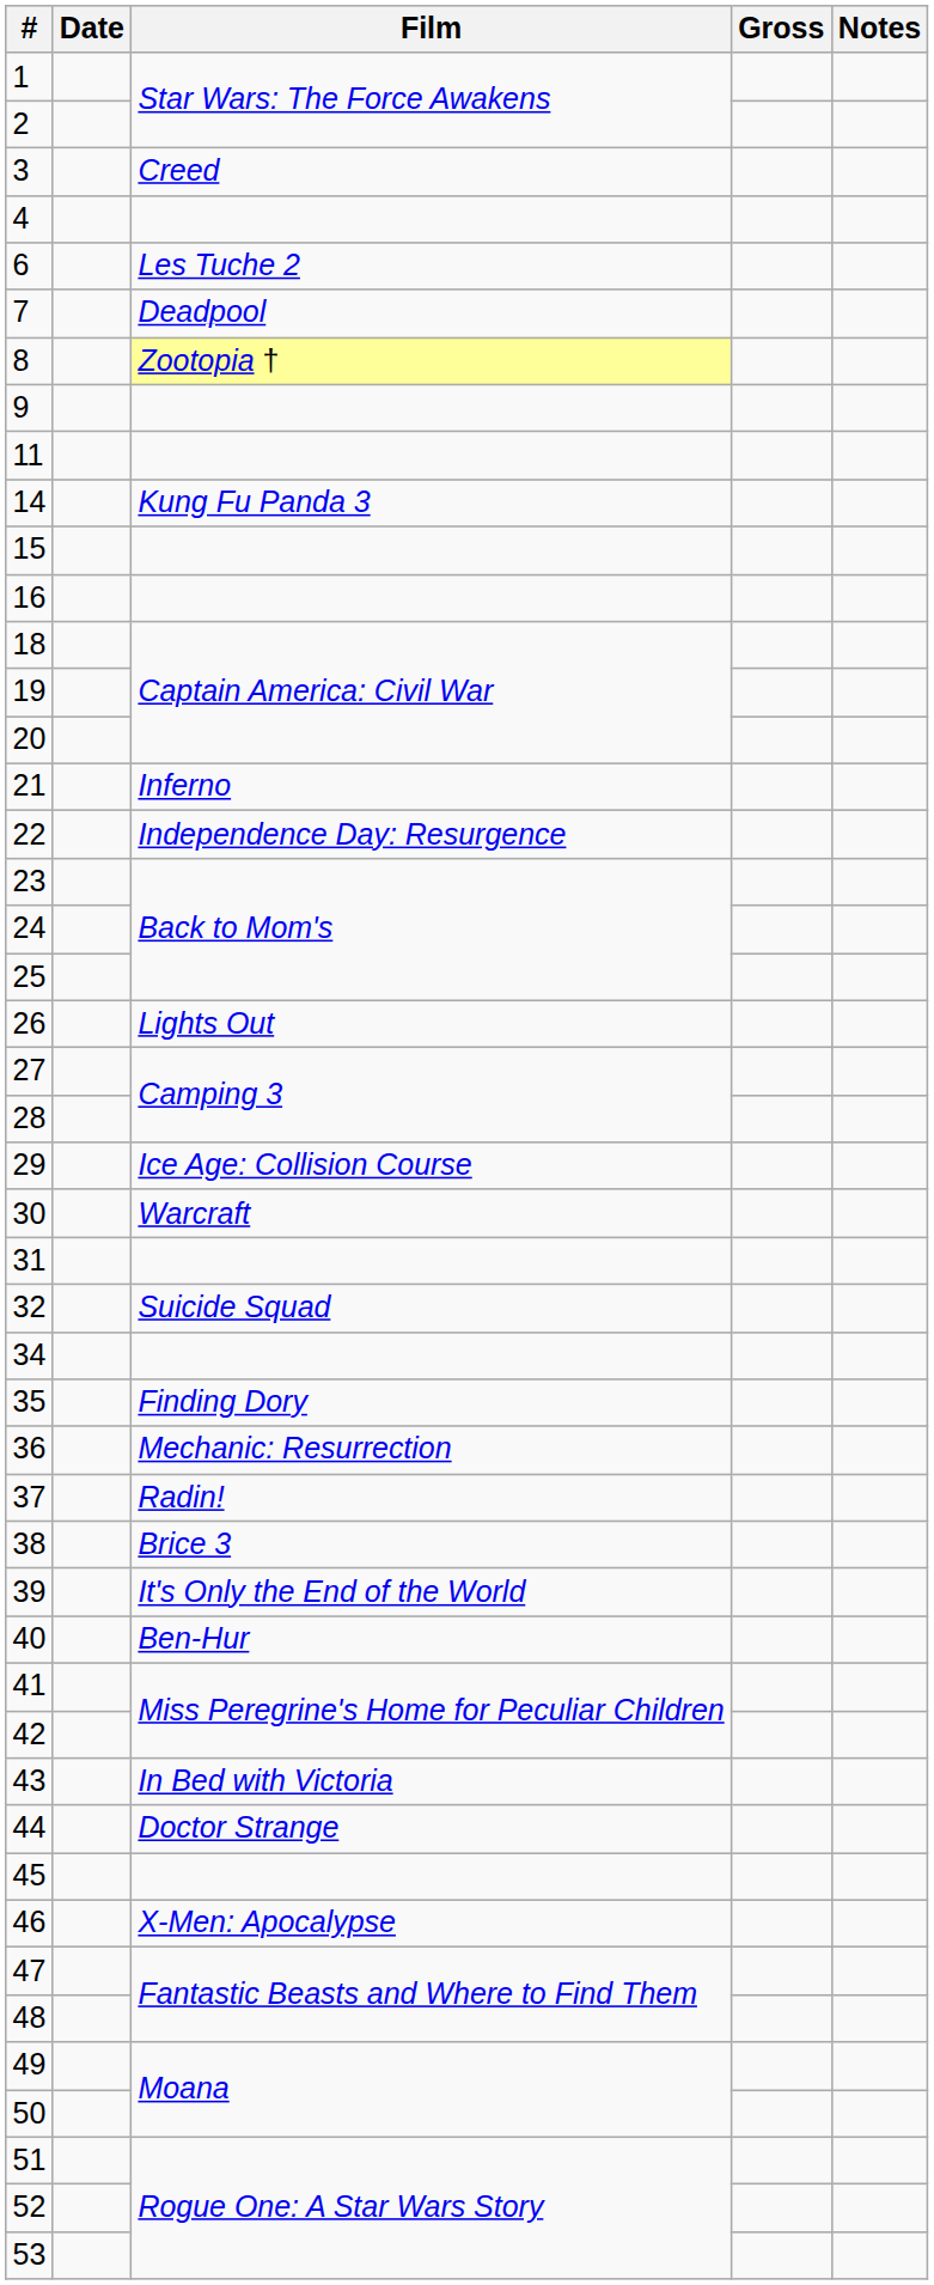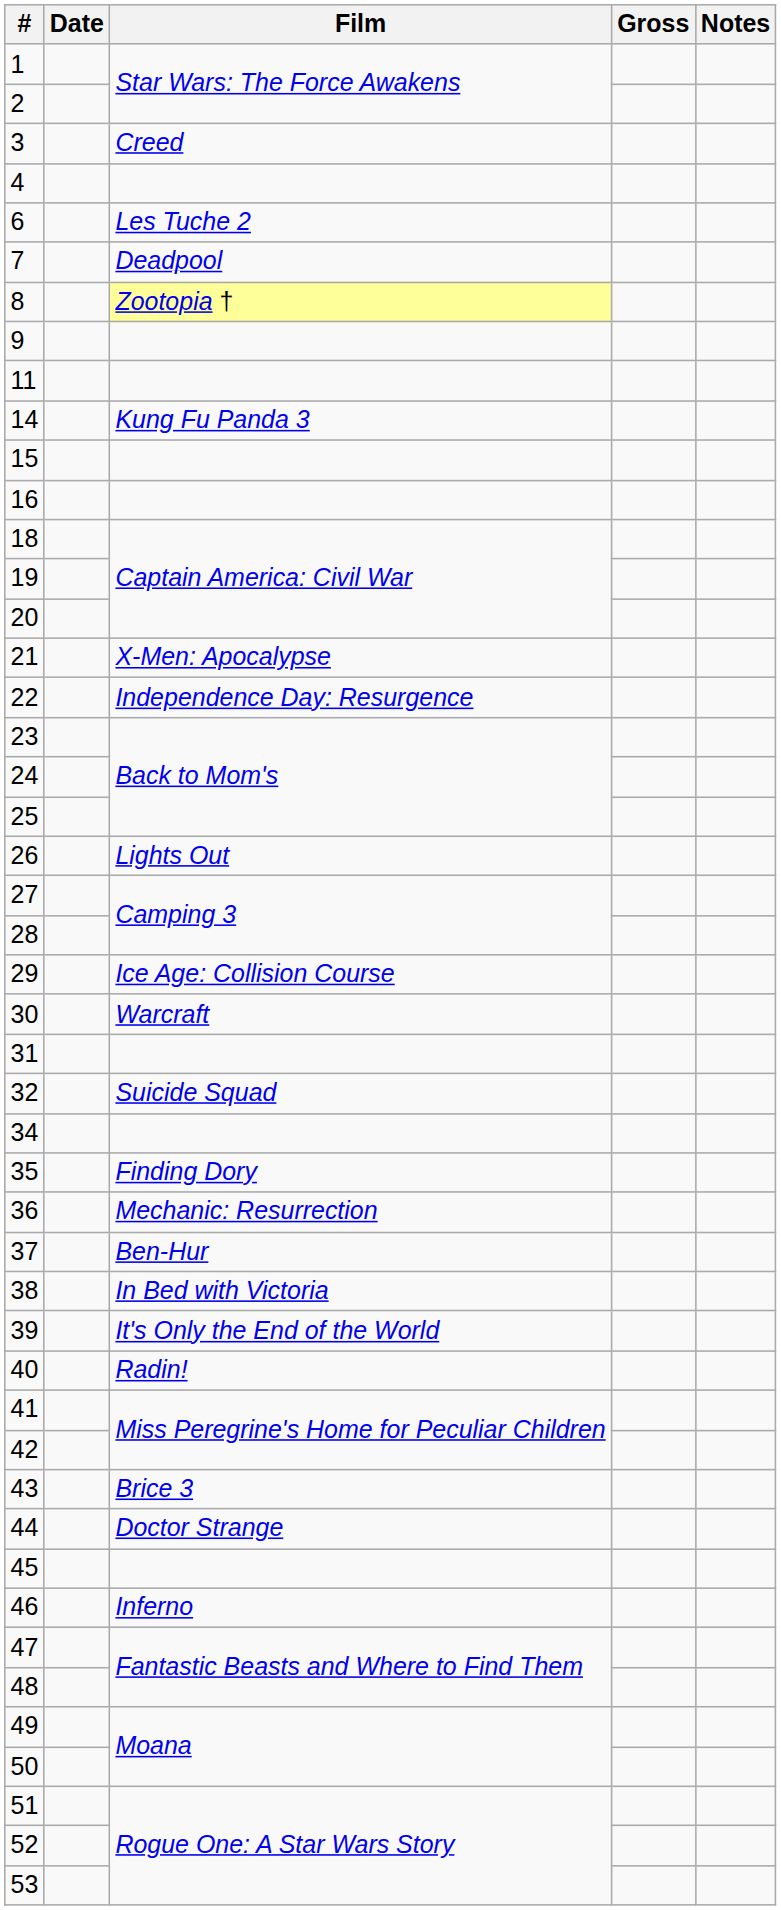21 | Film: Inferno -> X-Men: Apocalypse
37 | Film: Radin! -> Ben-Hur
38 | Film: Brice 3 -> In Bed with Victoria
40 | Film: Ben-Hur -> Radin!
43 | Film: In Bed with Victoria -> Brice 3
46 | Film: X-Men: Apocalypse -> Inferno
